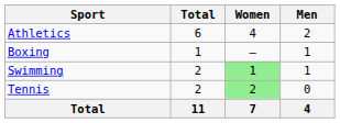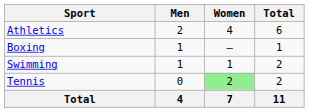columns swapped: Men <-> Total
Swimming | Women: lightgreen background -> no background
